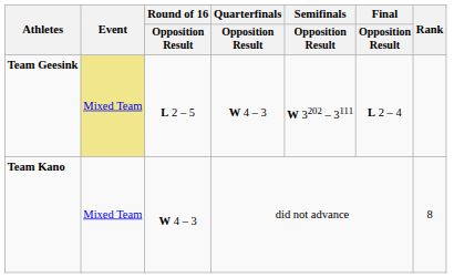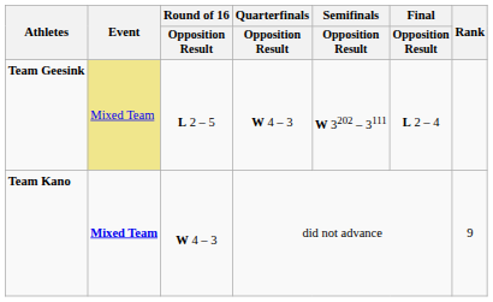Team Kano | Event: normal -> bold
Team Kano | Rank: 8 -> 9
